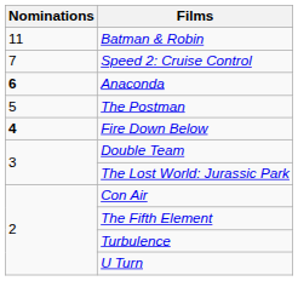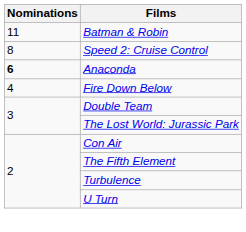Speed 2: Cruise Control | Nominations: 7 -> 8
- row: 5 | The Postman
Fire Down Below | Nominations: bold -> normal
